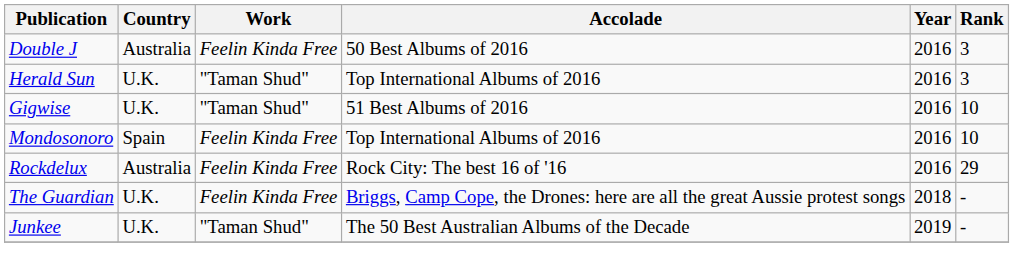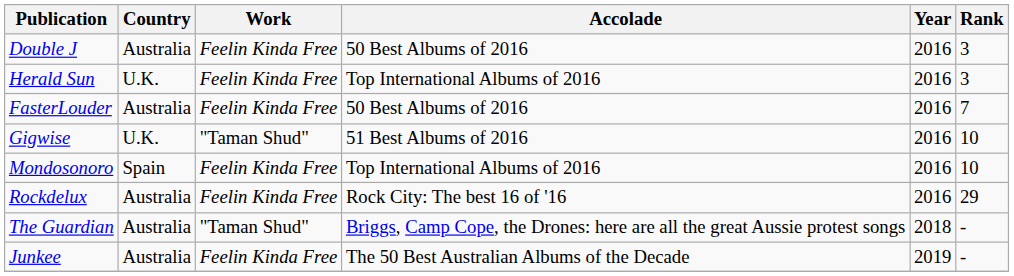Herald Sun | Work: "Taman Shud" -> Feelin Kinda Free
+ row: FasterLouder | Australia | Feelin Kinda Free | 50 Best Albums of 2016 | 2016 | 7
The Guardian | Country: U.K. -> Australia
The Guardian | Work: Feelin Kinda Free -> "Taman Shud"
Junkee | Country: U.K. -> Australia
Junkee | Work: "Taman Shud" -> Feelin Kinda Free
